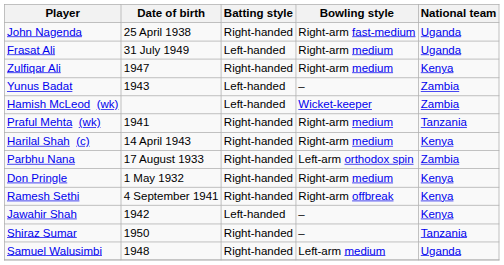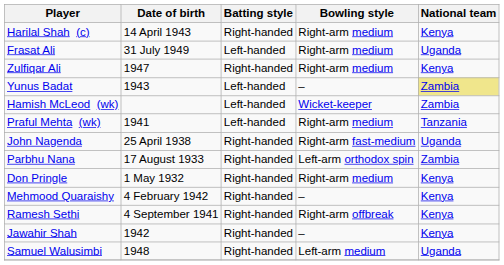rows swapped: Harilal Shah (c) <-> John Nagenda
Yunus Badat | National team: no background -> khaki background
Praful Mehta (wk) | Batting style: Right-handed -> Left-handed
+ row: Mehmood Quaraishy | 4 February 1942 | Right-handed | – | Kenya
Jawahir Shah | Batting style: Left-handed -> Right-handed
- row: Shiraz Sumar | 1950 | Right-handed | – | Tanzania
